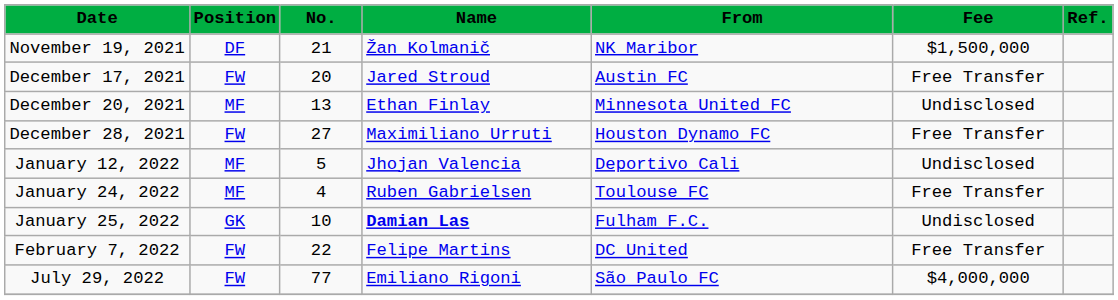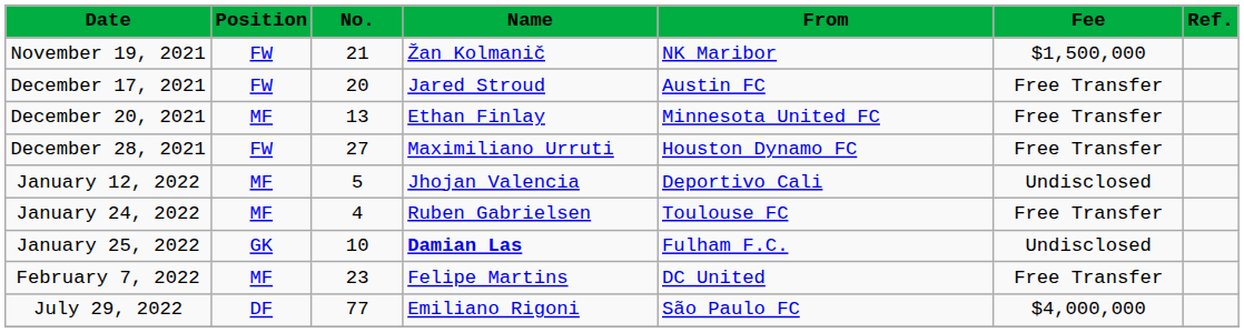November 19, 2021 | Position: DF -> FW
December 20, 2021 | Fee: Undisclosed -> Free Transfer
February 7, 2022 | Position: FW -> MF
February 7, 2022 | No.: 22 -> 23
July 29, 2022 | Position: FW -> DF
